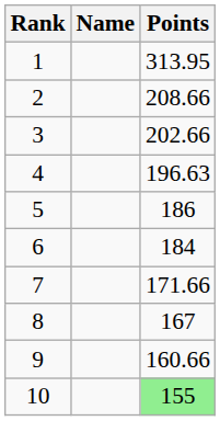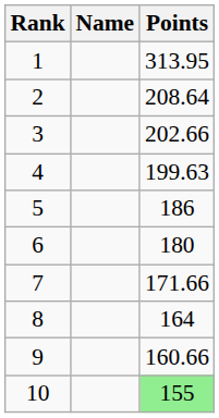2 | Points: 208.66 -> 208.64
4 | Points: 196.63 -> 199.63
6 | Points: 184 -> 180
8 | Points: 167 -> 164
